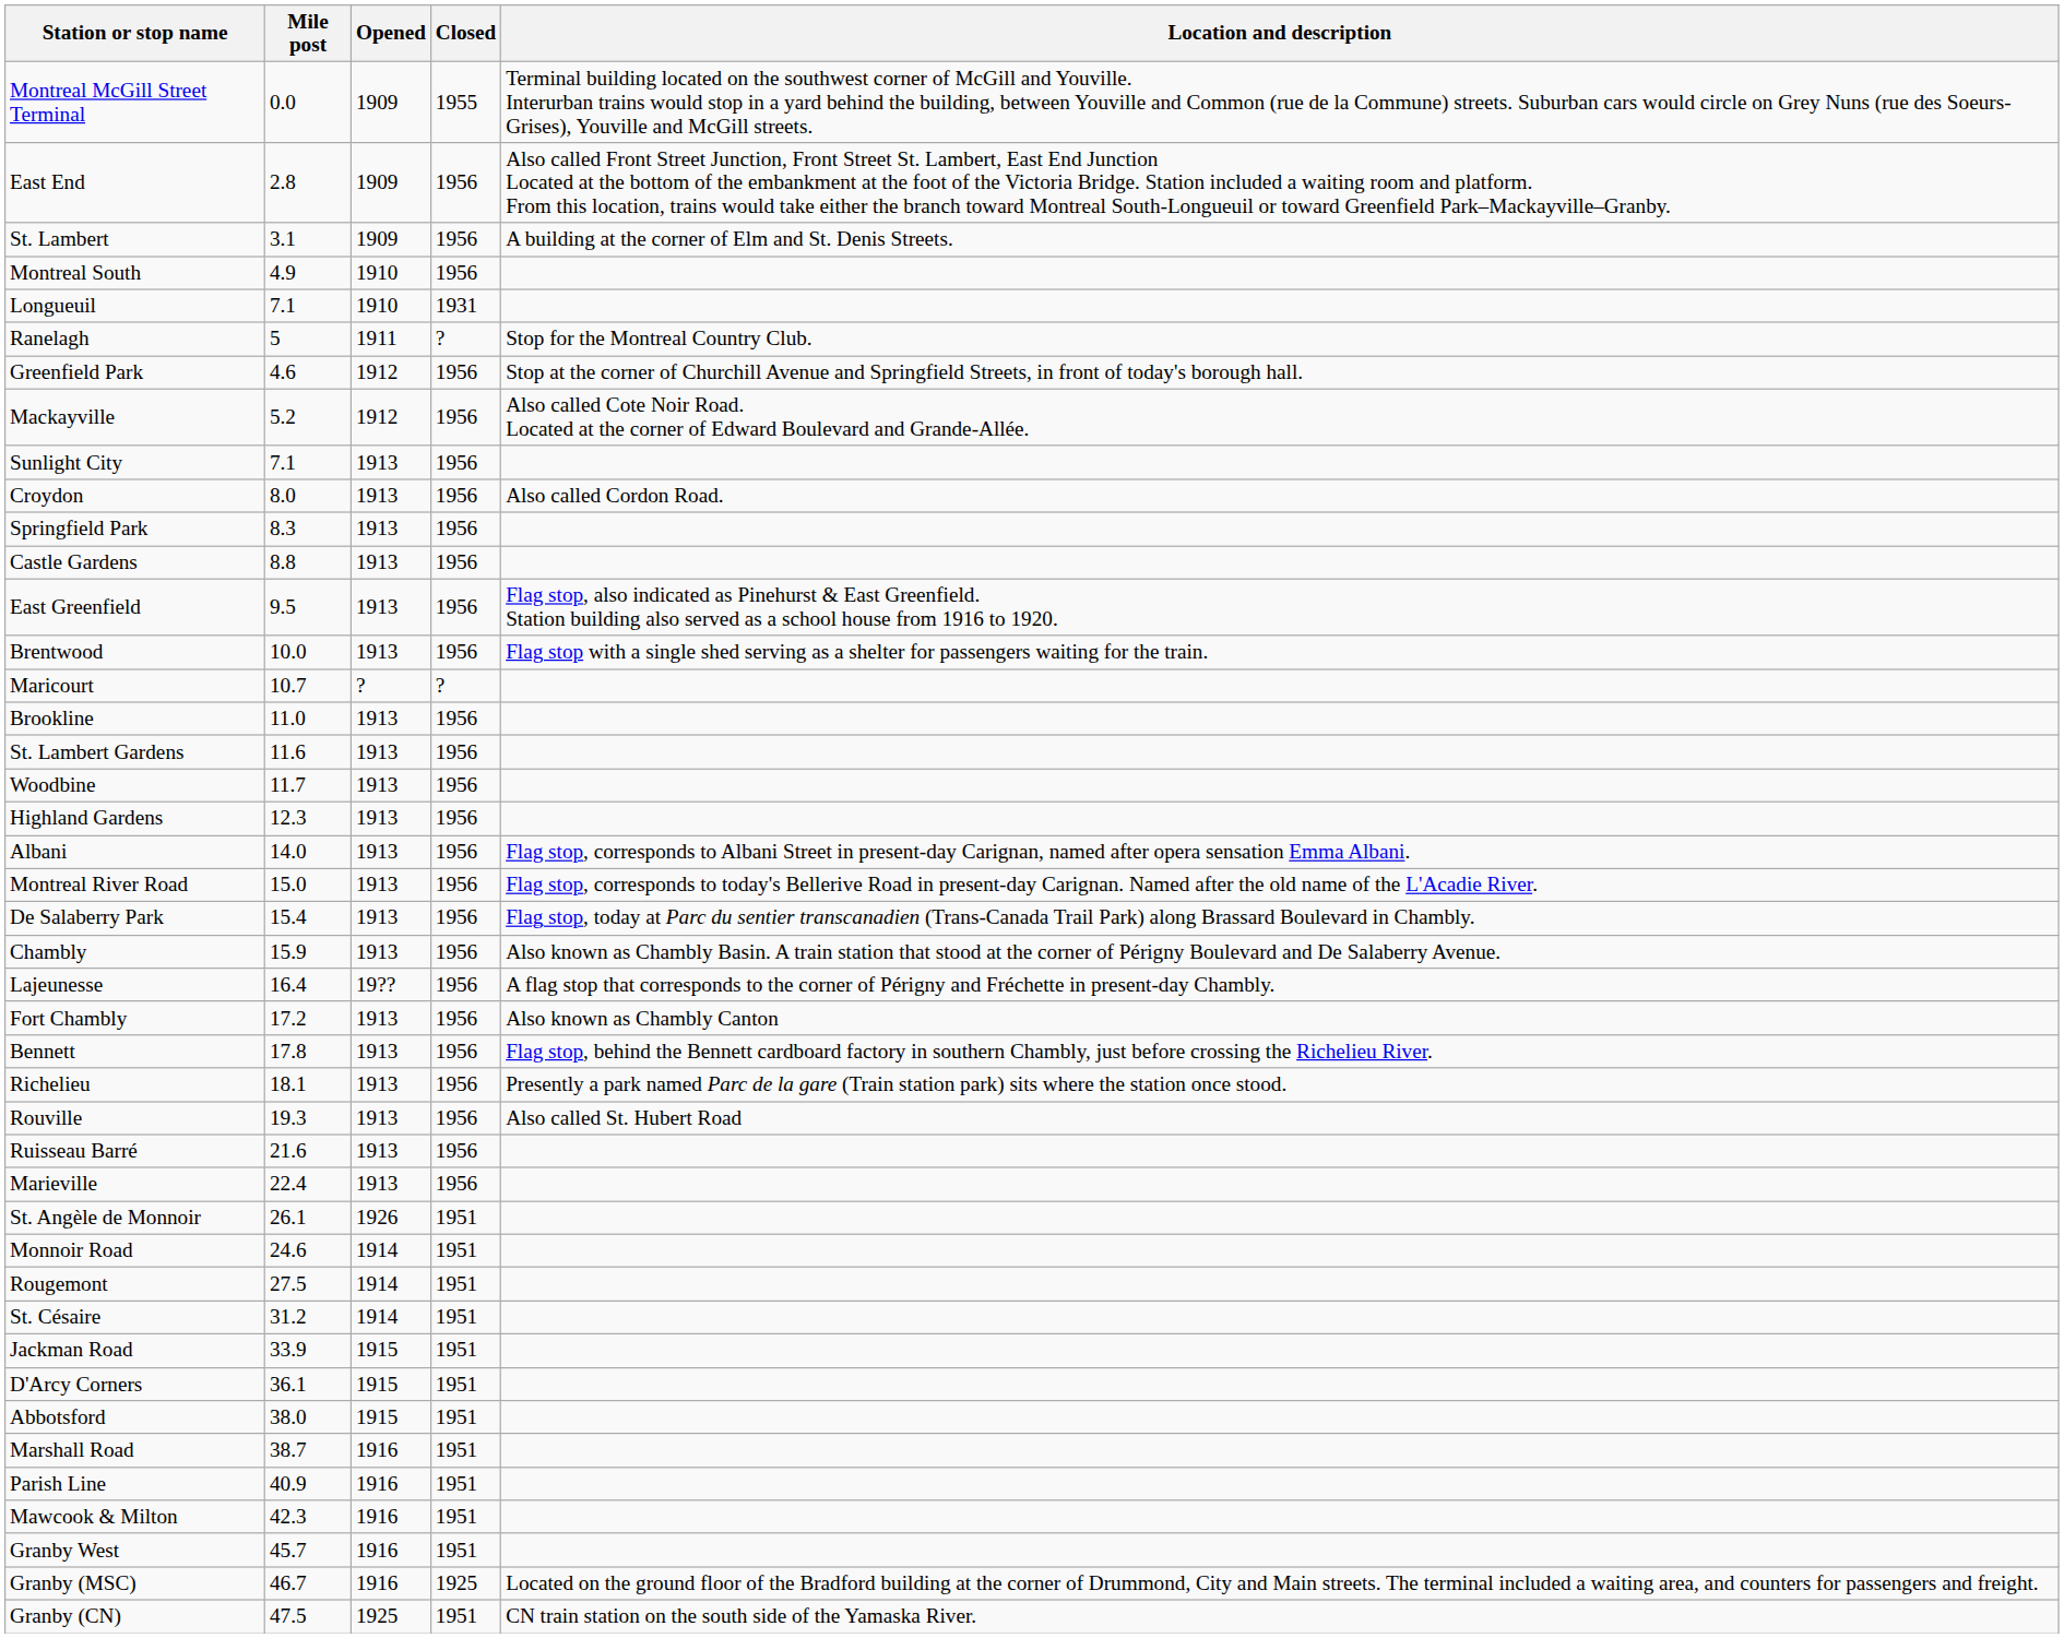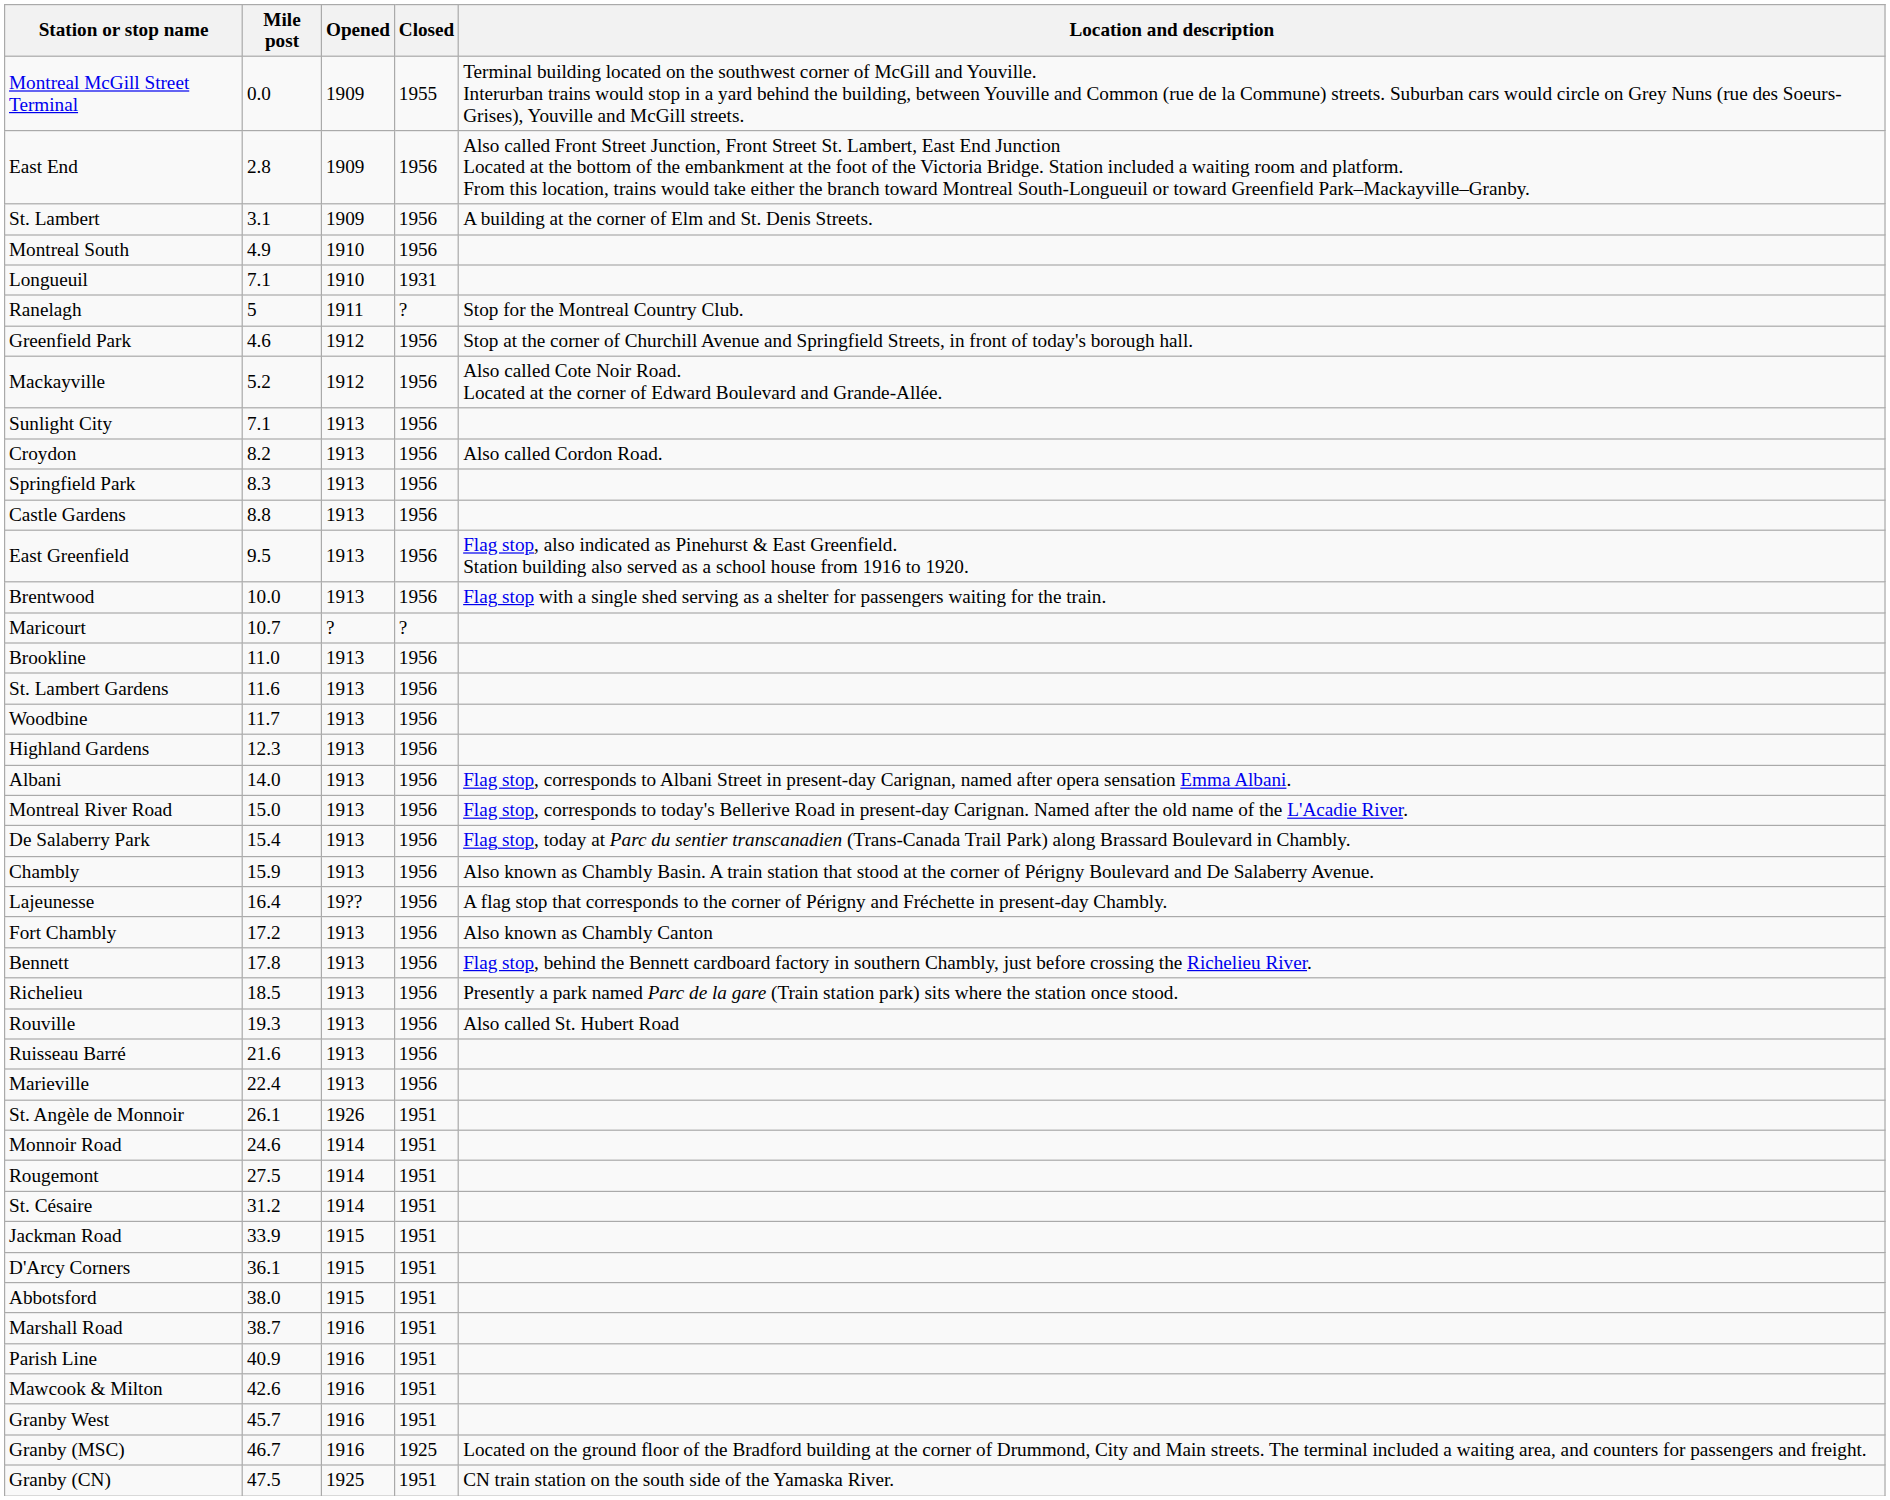Croydon | Mile post: 8.0 -> 8.2
Richelieu | Mile post: 18.1 -> 18.5
Mawcook & Milton | Mile post: 42.3 -> 42.6
